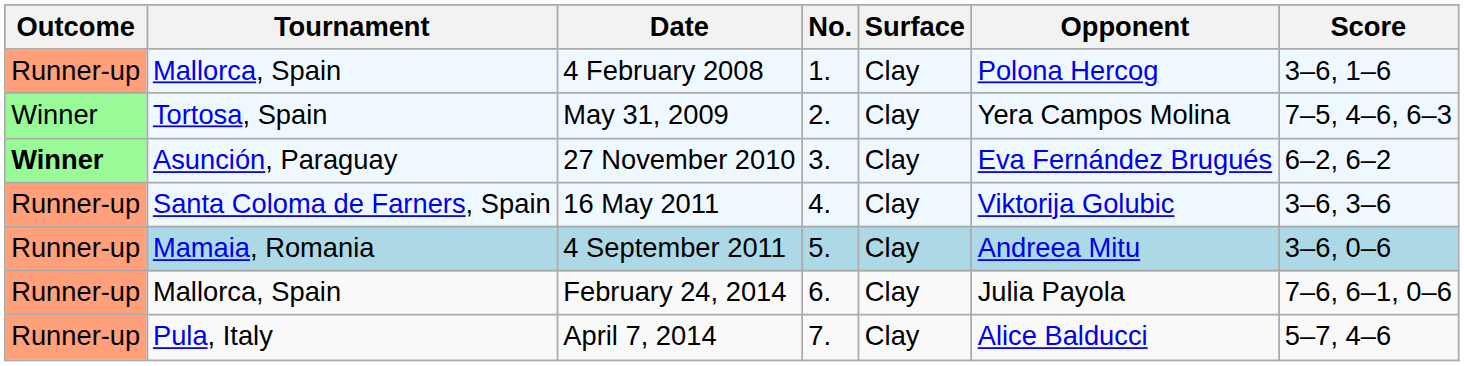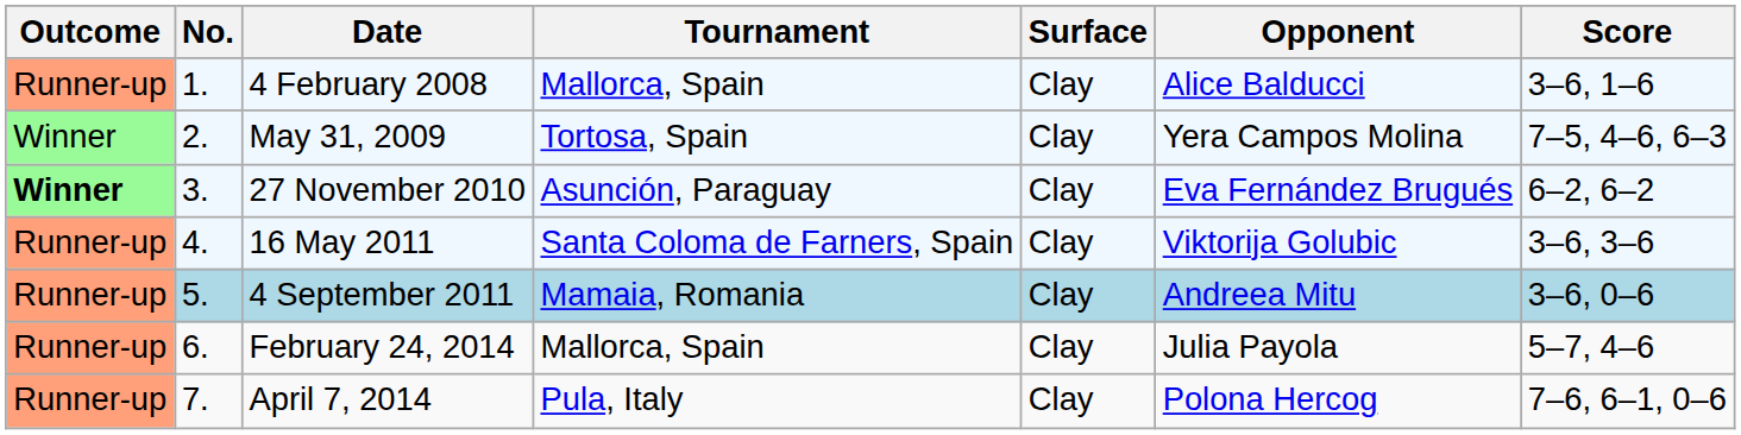columns swapped: No. <-> Tournament
4 February 2008 | Opponent: Polona Hercog -> Alice Balducci
February 24, 2014 | Score: 7–6, 6–1, 0–6 -> 5–7, 4–6
April 7, 2014 | Opponent: Alice Balducci -> Polona Hercog
April 7, 2014 | Score: 5–7, 4–6 -> 7–6, 6–1, 0–6
